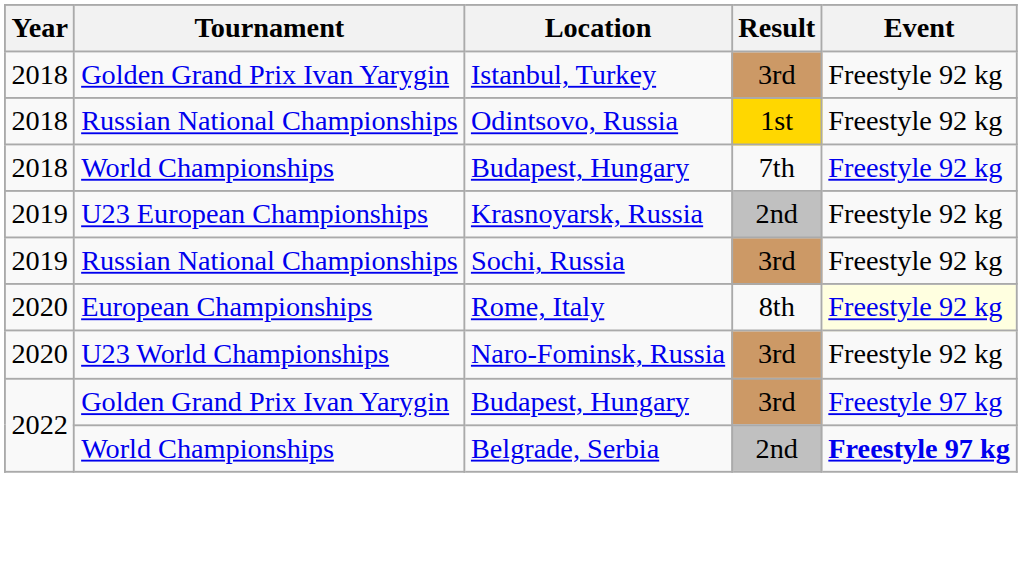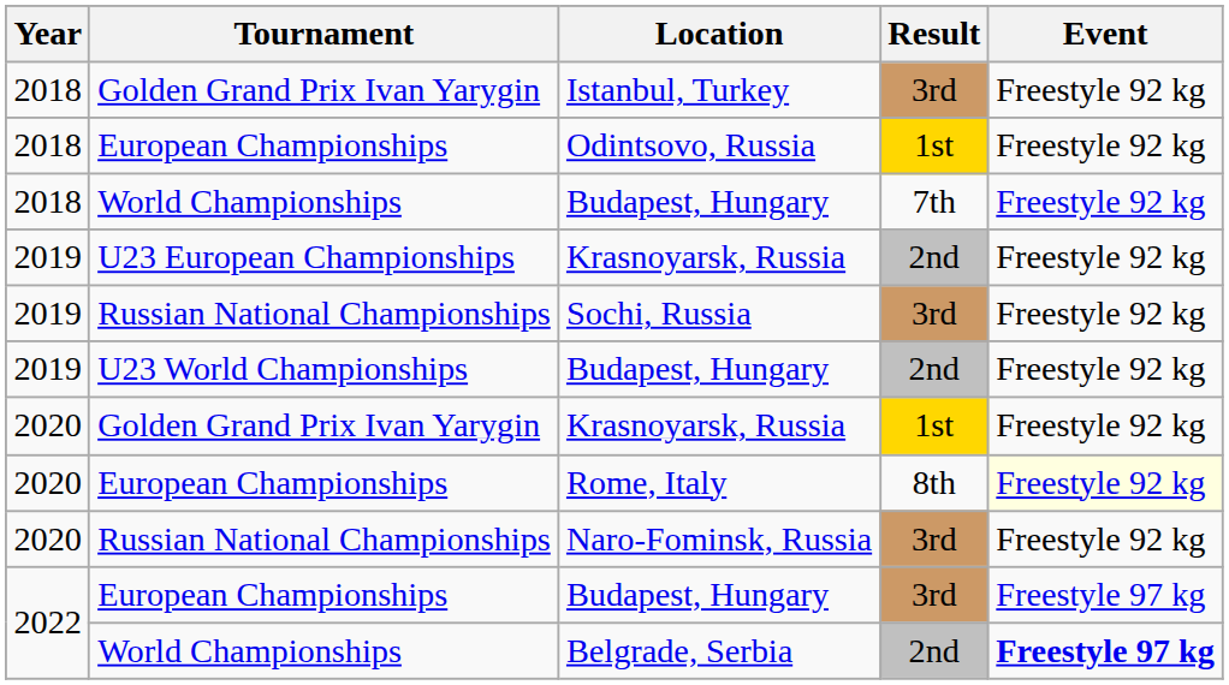Odintsovo, Russia | Tournament: Russian National Championships -> European Championships
+ row: 2019 | U23 World Championships | Budapest, Hungary | 2nd | Freestyle 92 kg
+ row: 2020 | Golden Grand Prix Ivan Yarygin | Krasnoyarsk, Russia | 1st | Freestyle 92 kg
Naro-Fominsk, Russia | Tournament: U23 World Championships -> Russian National Championships
Budapest, Hungary / 3rd | Tournament: Golden Grand Prix Ivan Yarygin -> European Championships
